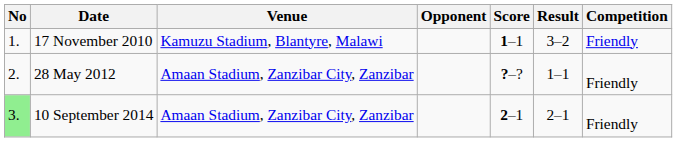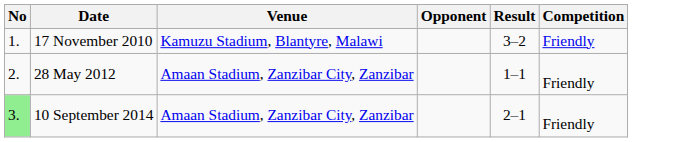- column: Score | 1–1 | ?–? | 2–1
